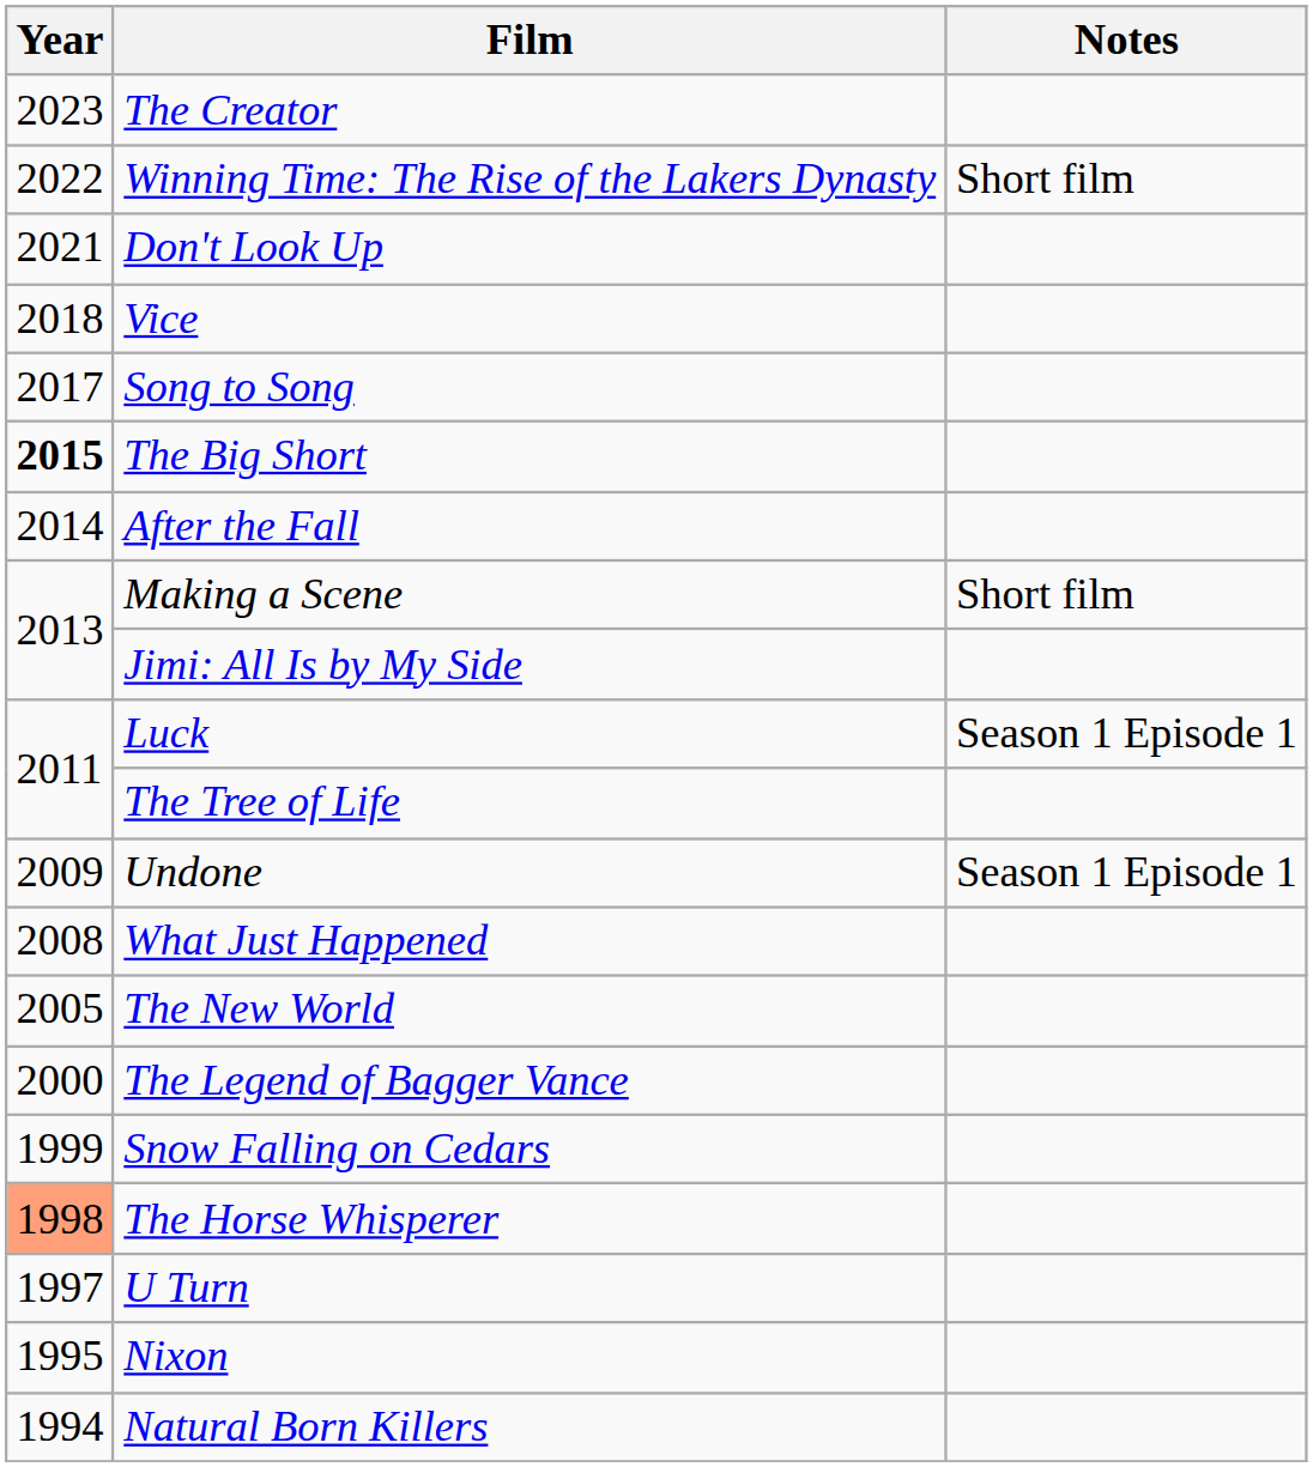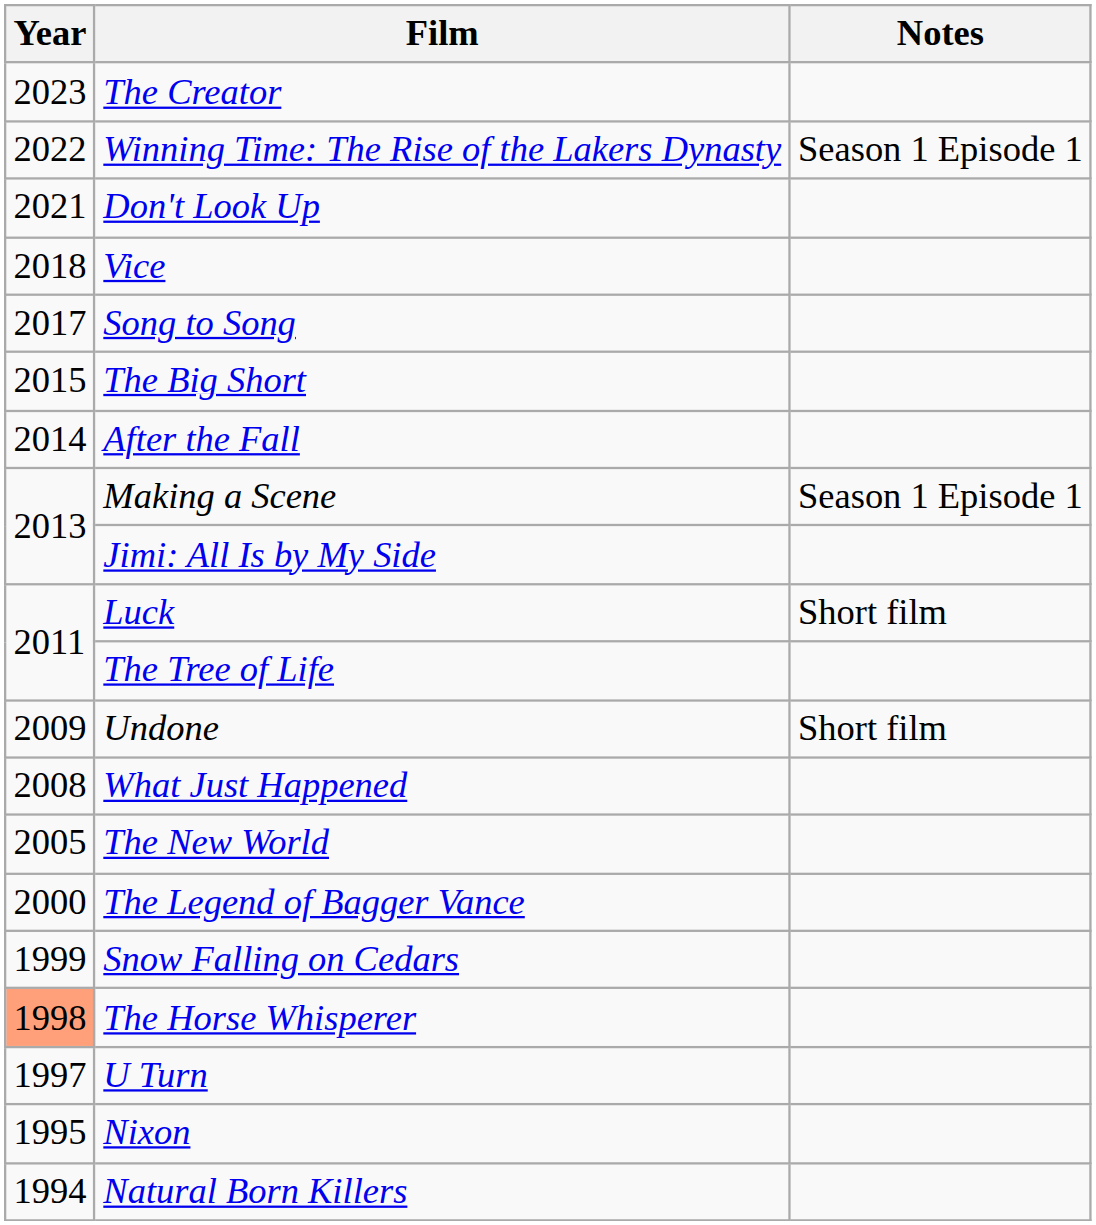Winning Time: The Rise of the Lakers Dynasty | Notes: Short film -> Season 1 Episode 1
The Big Short | Year: bold -> normal
Making a Scene | Notes: Short film -> Season 1 Episode 1
Luck | Notes: Season 1 Episode 1 -> Short film
Undone | Notes: Season 1 Episode 1 -> Short film
